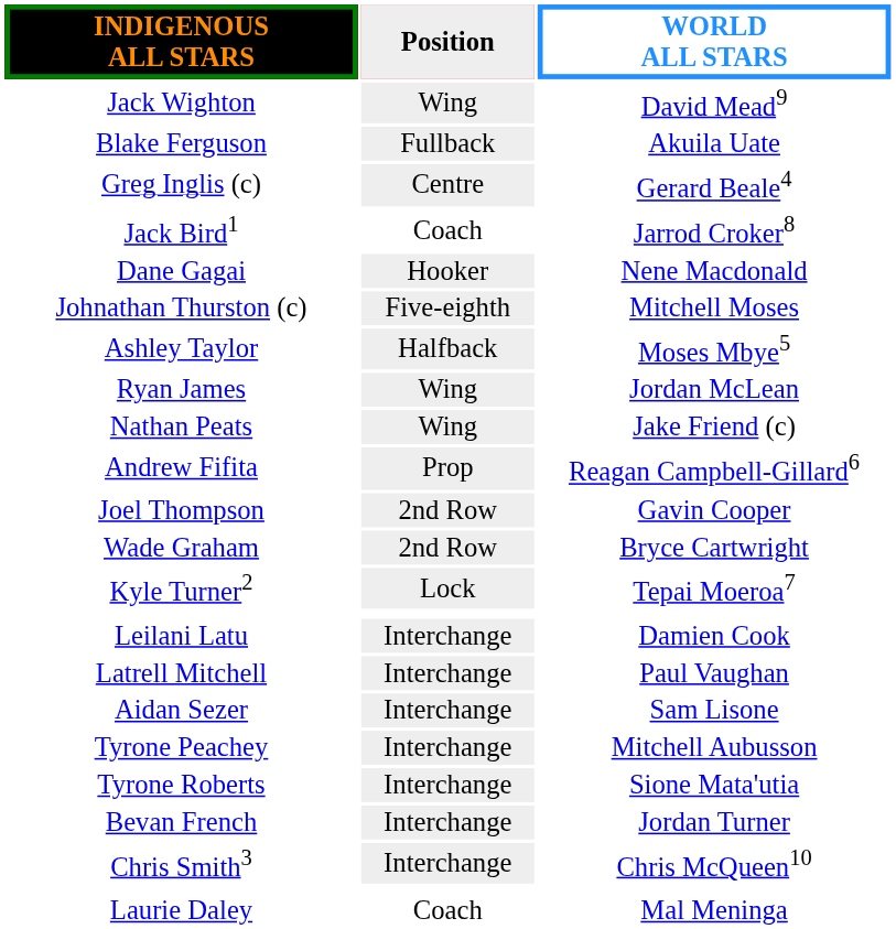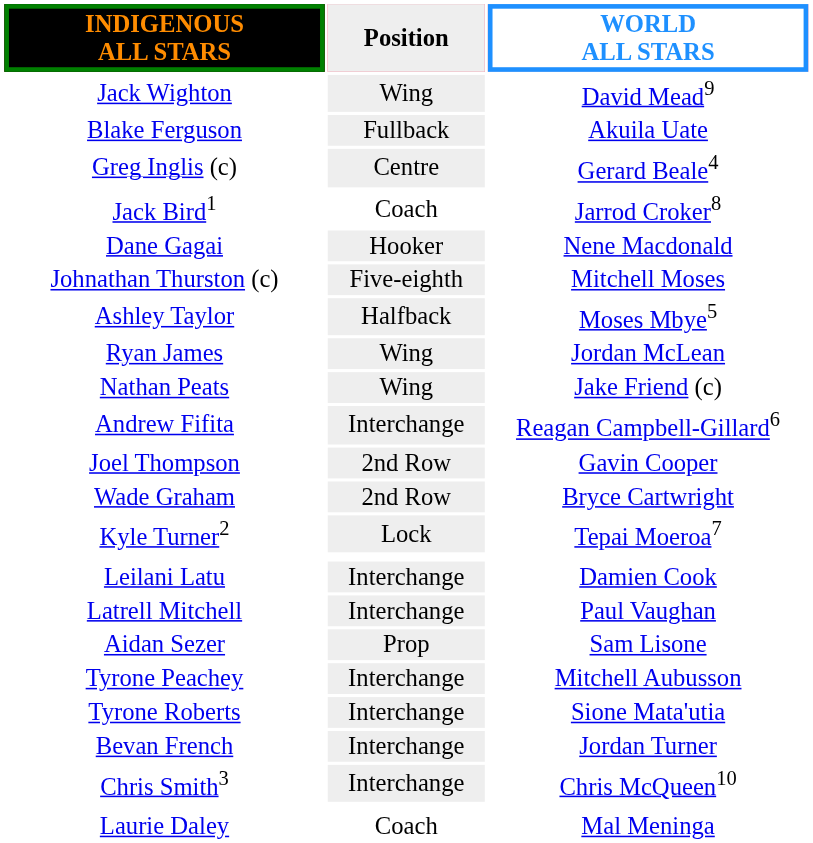Andrew Fifita | Position: Prop -> Interchange
Aidan Sezer | Position: Interchange -> Prop
